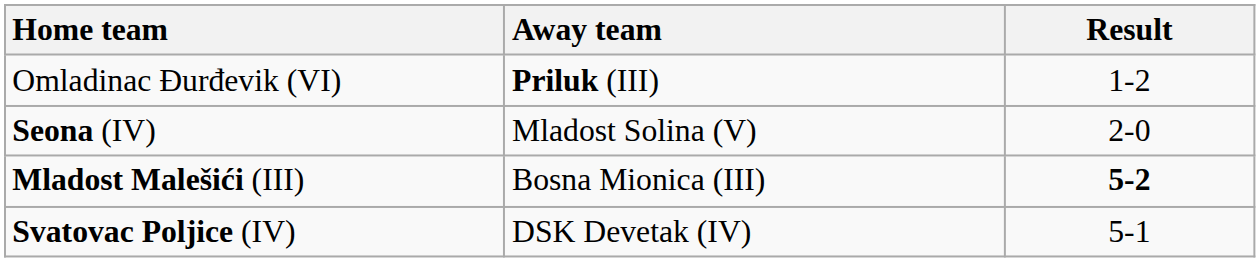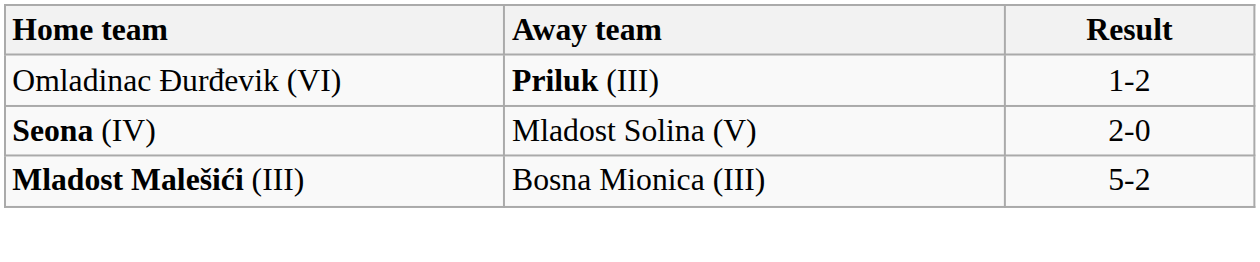Mladost Malešići (III) | Result: bold -> normal
- row: Svatovac Poljice (IV) | DSK Devetak (IV) | 5-1
